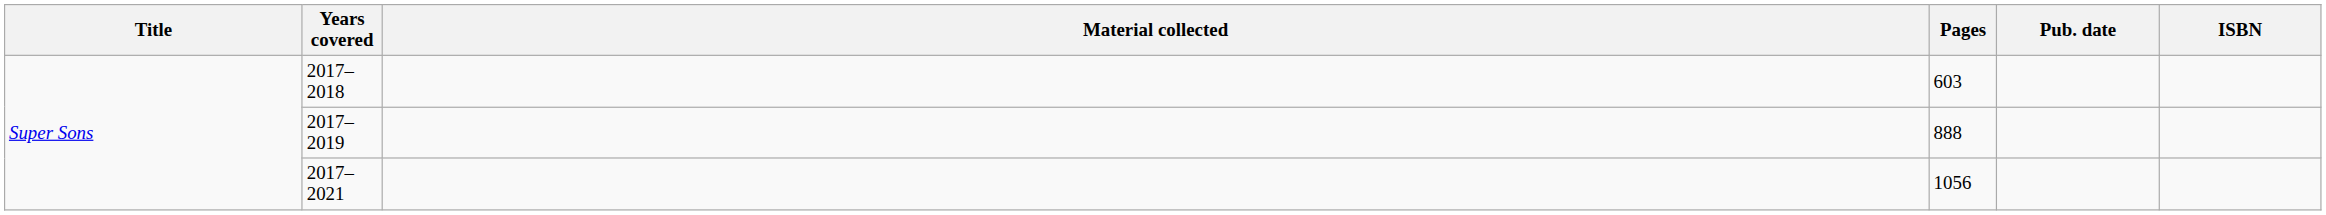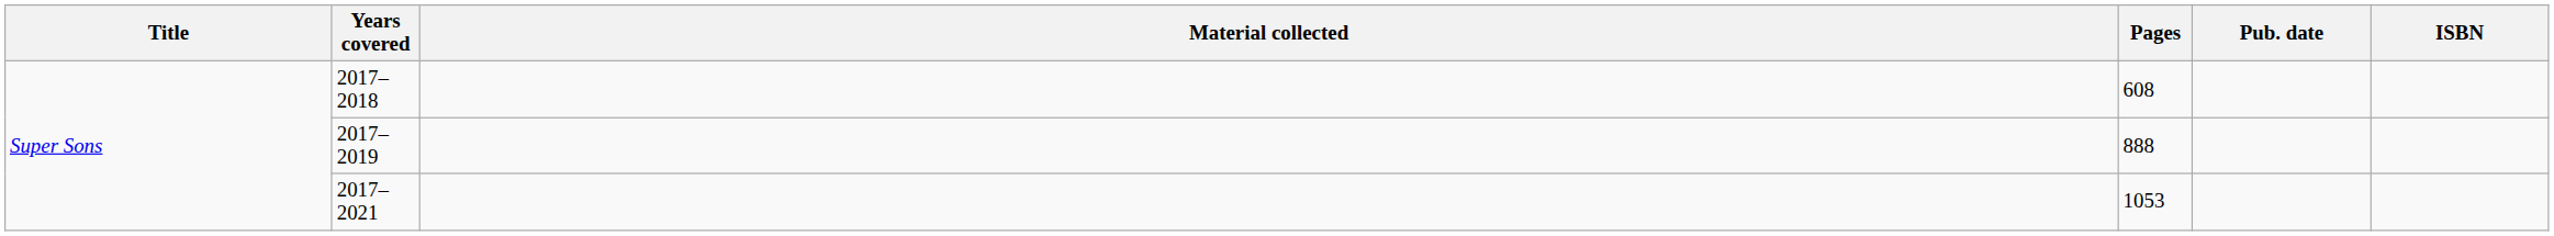2017–2018 | Pages: 603 -> 608
2017–2021 | Pages: 1056 -> 1053
